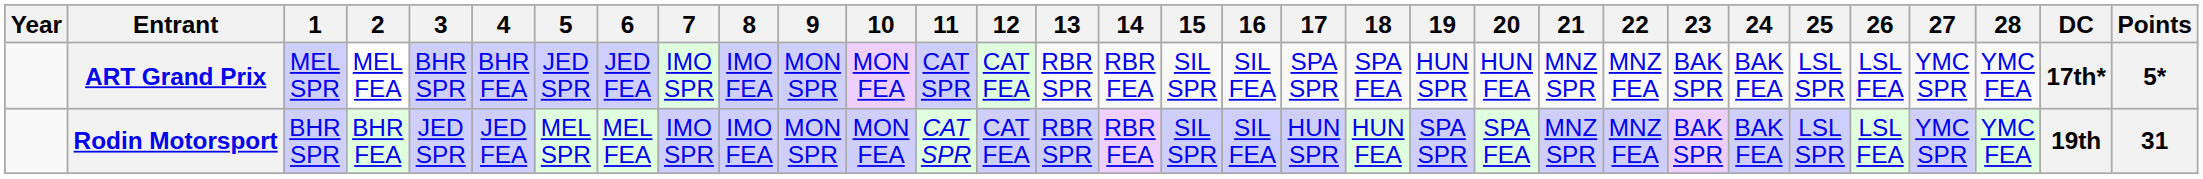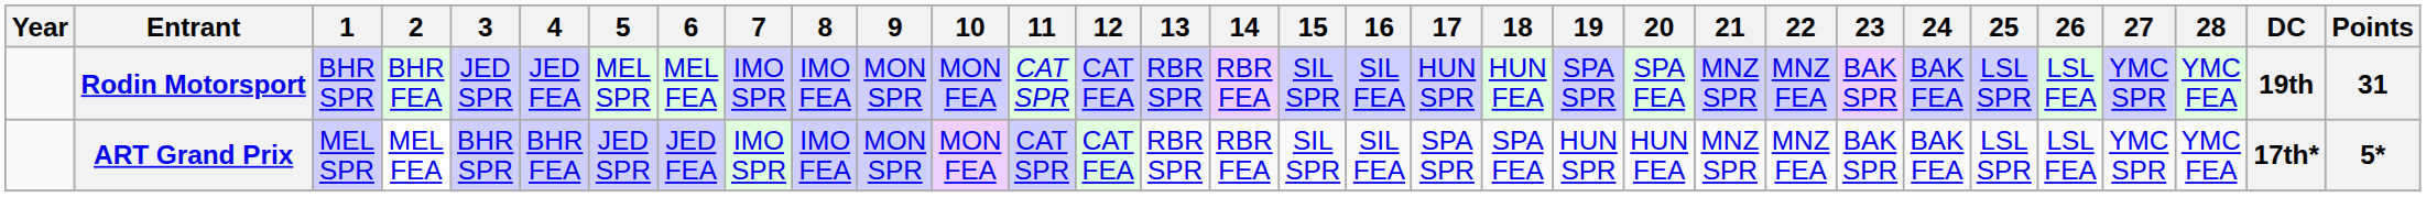rows swapped: Rodin Motorsport <-> ART Grand Prix
